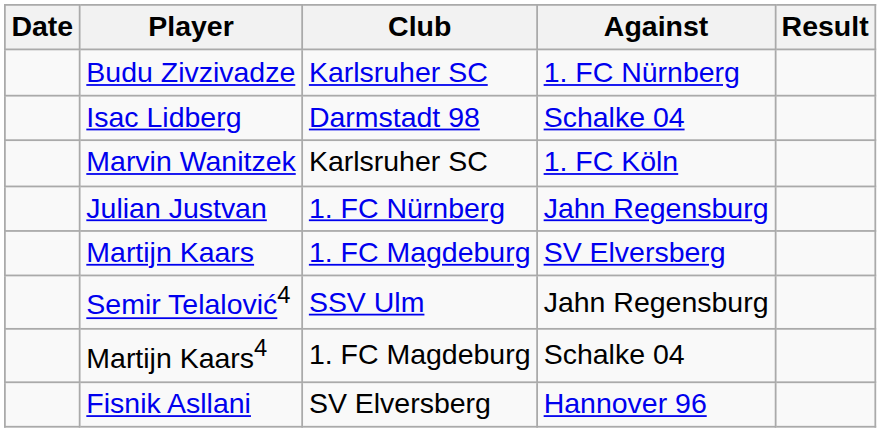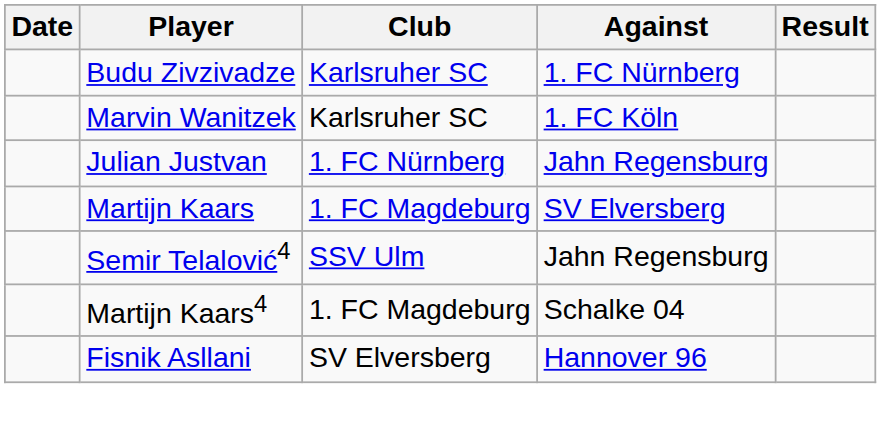- row: Isac Lidberg | Darmstadt 98 | Schalke 04
